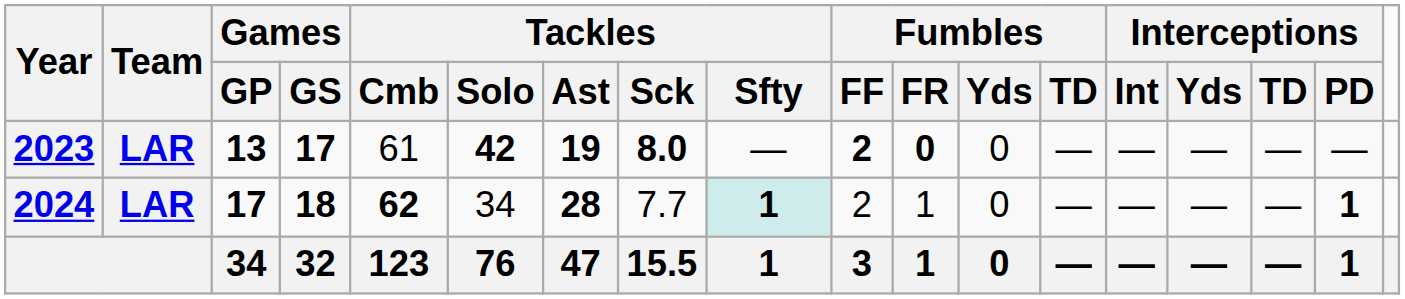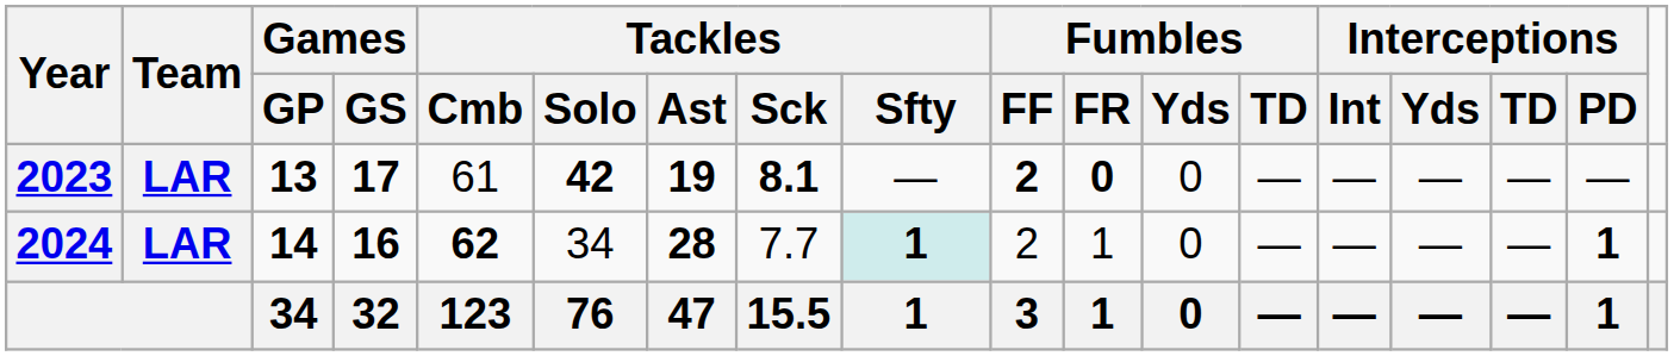2023 | Tackles / Sck: 8.0 -> 8.1
2024 | Games / GP: 17 -> 14
2024 | Games / GS: 18 -> 16
